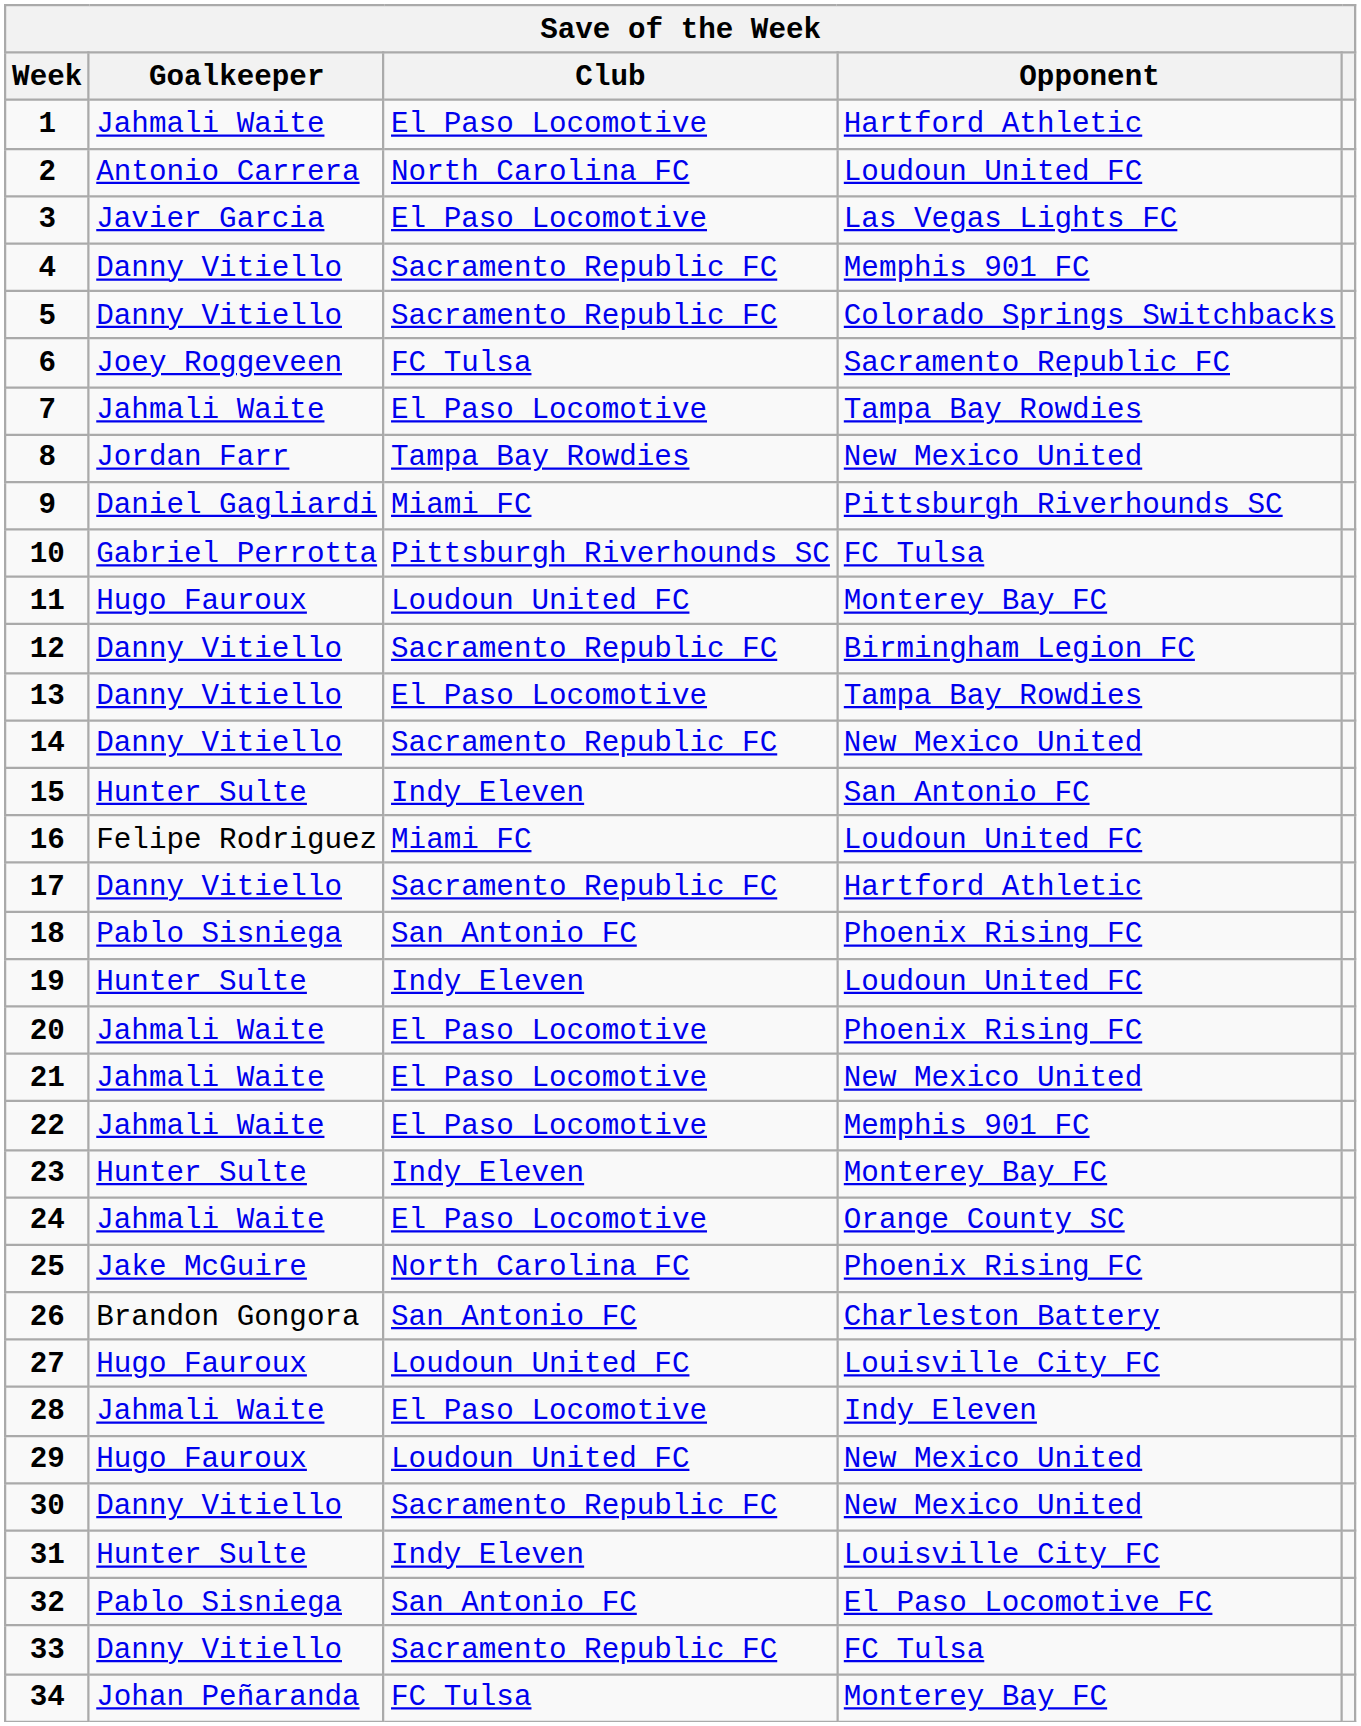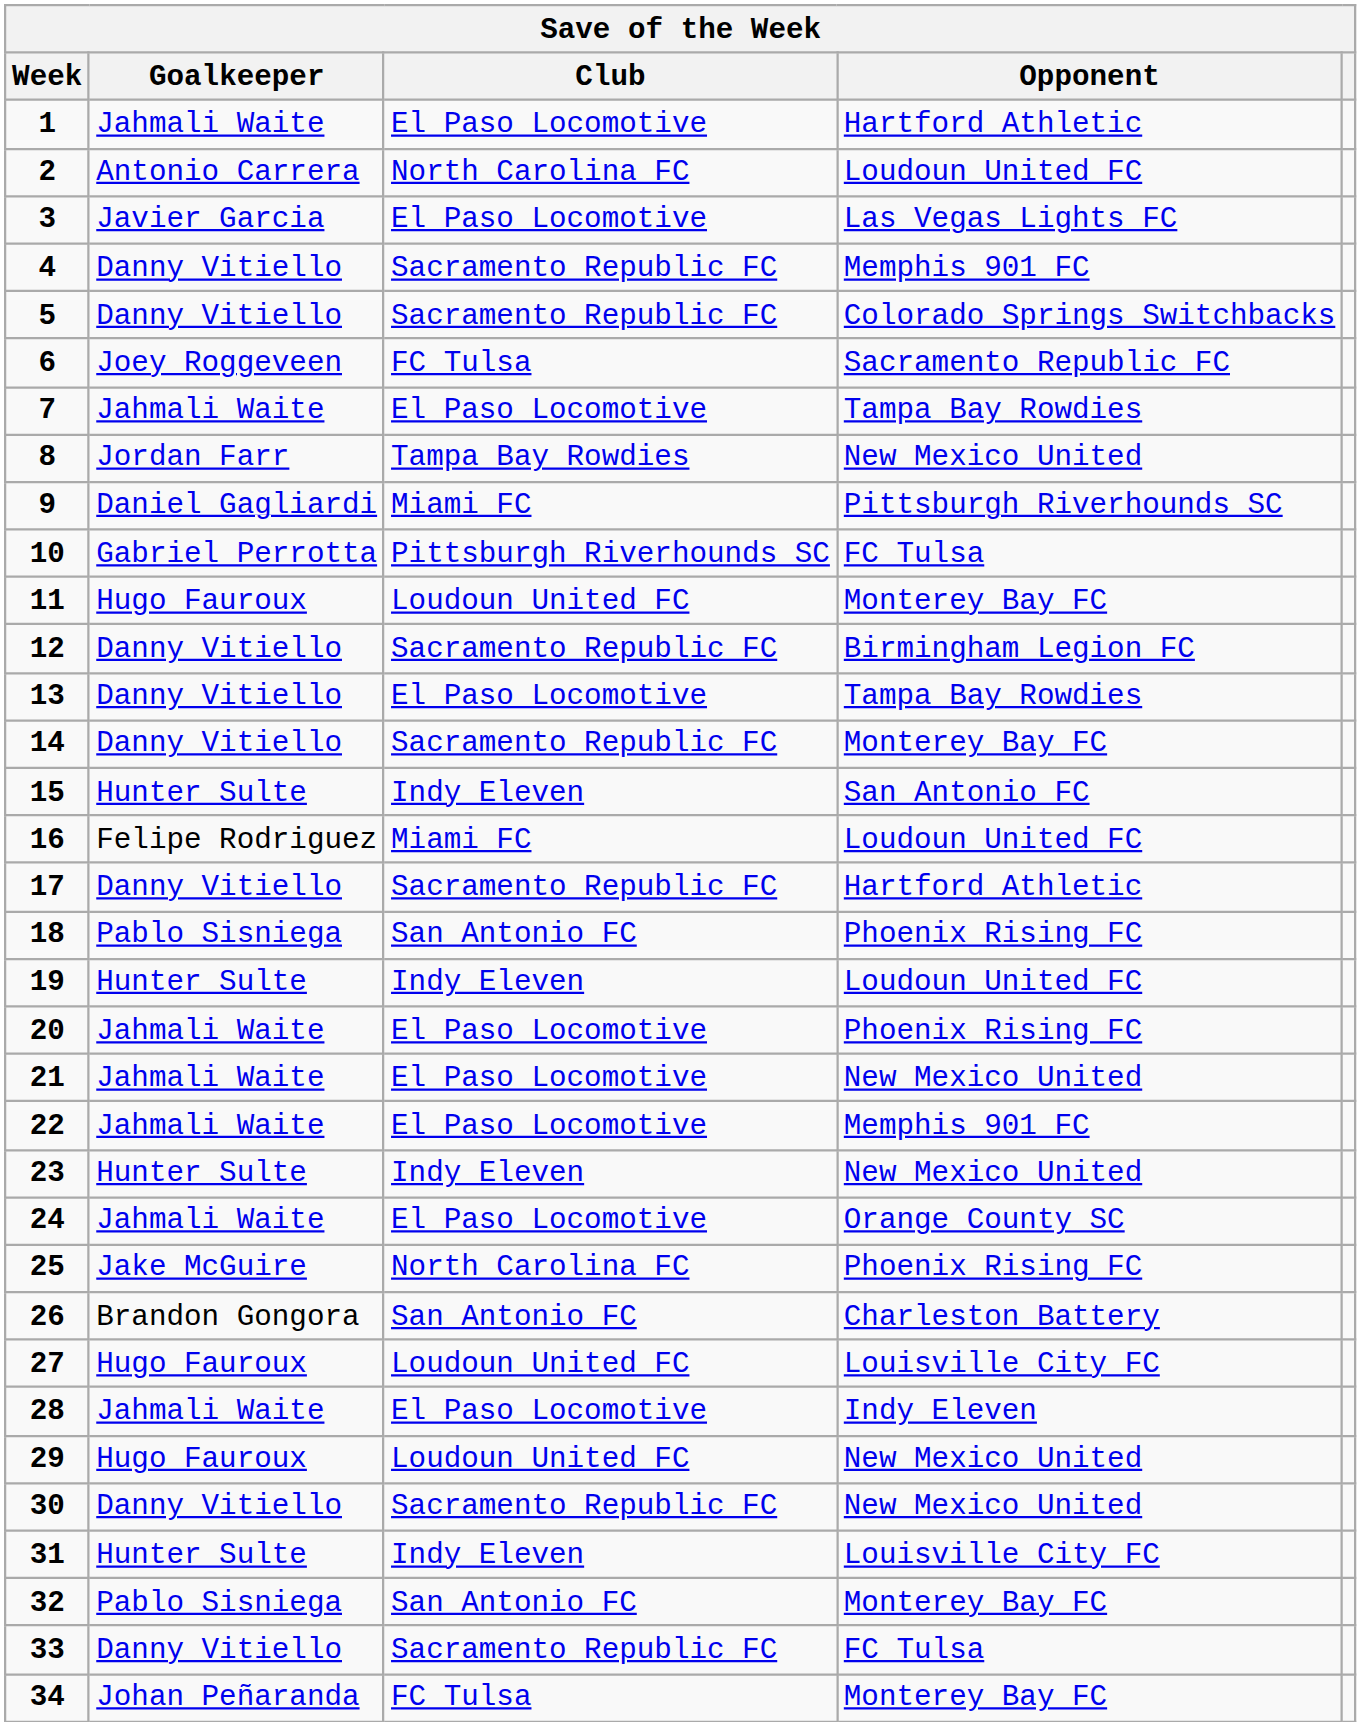14 | Opponent: New Mexico United -> Monterey Bay FC
23 | Opponent: Monterey Bay FC -> New Mexico United
32 | Opponent: El Paso Locomotive FC -> Monterey Bay FC
